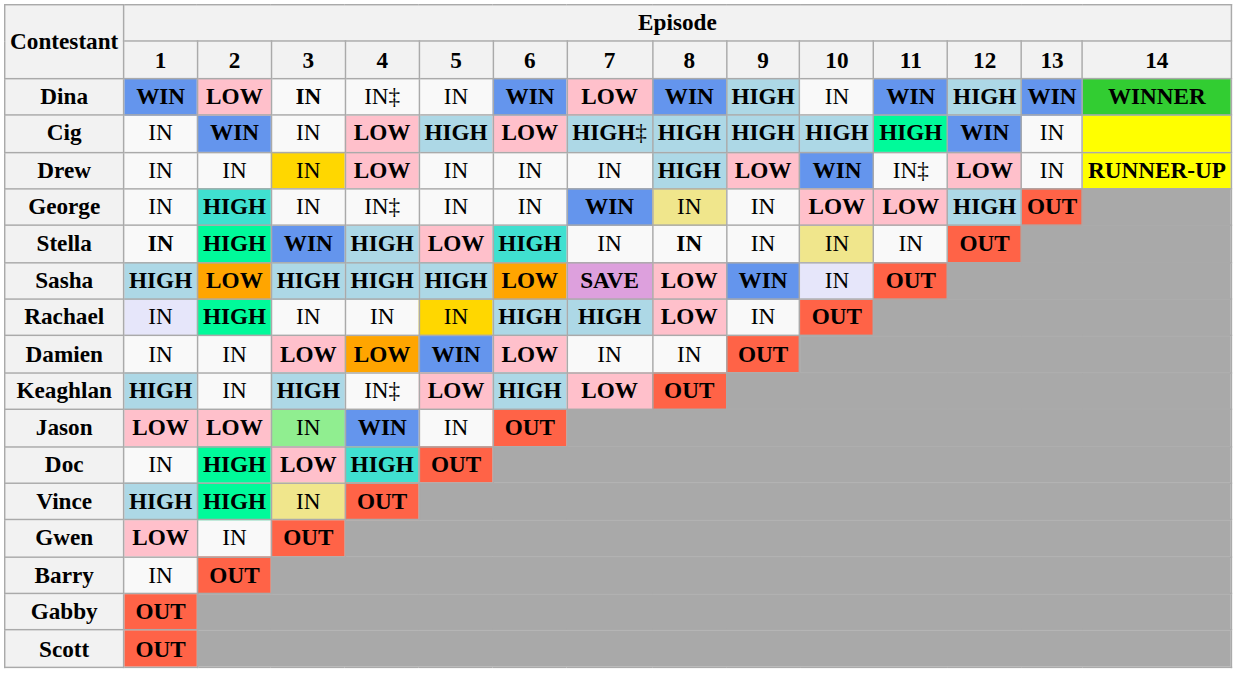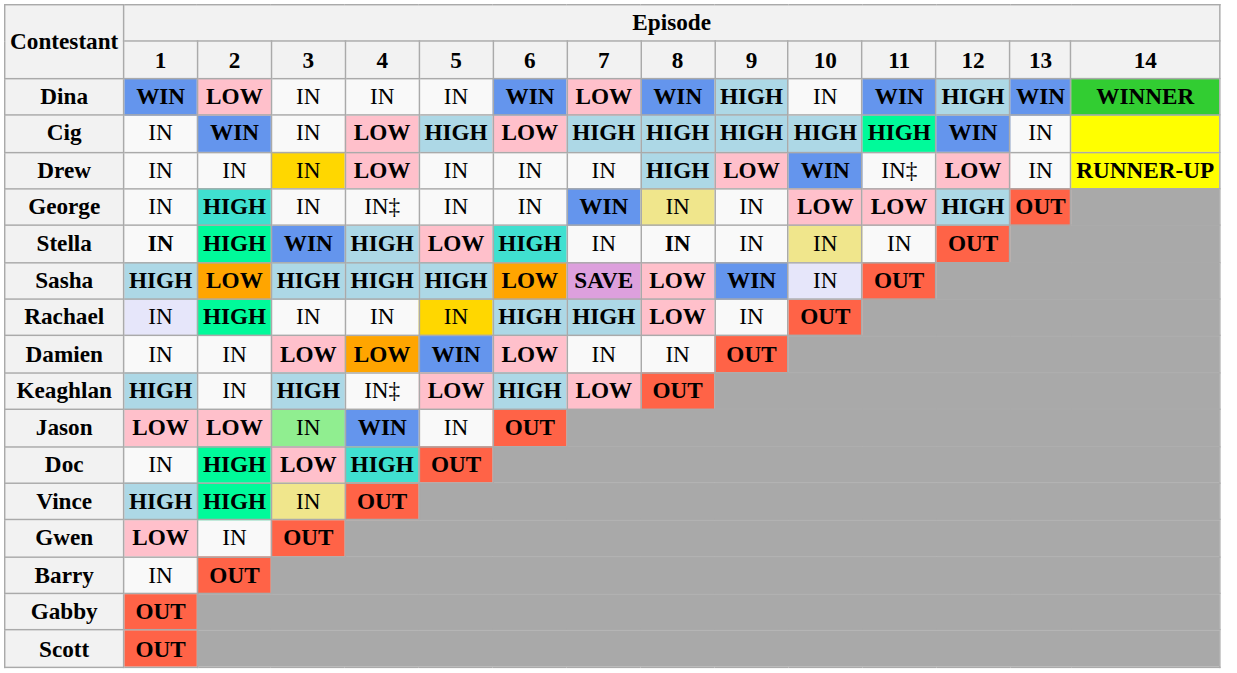Dina | Episode / 3: bold -> normal
Dina | Episode / 4: IN‡ -> IN
Cig | Episode / 7: HIGH‡ -> HIGH
